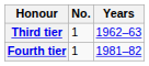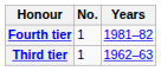rows swapped: Third tier <-> Fourth tier
